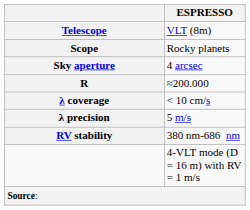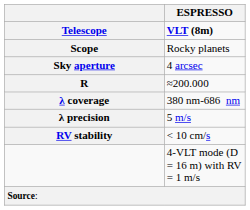Telescope | ESPRESSO: normal -> bold
λ coverage | ESPRESSO: < 10 cm/s -> 380 nm-686 nm
RV stability | ESPRESSO: 380 nm-686 nm -> < 10 cm/s
